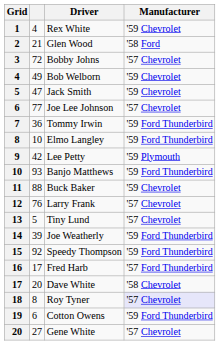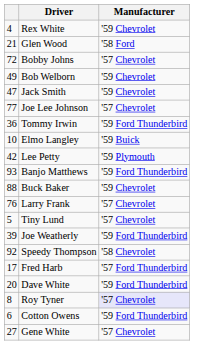- column: Grid | 1 | 2 | 3 | 4 | 5 | 6 | 7 | 8 | 9 | 10 | 11 | 12 | 13 | 14 | 15 | 16 | 17 | 18 | 19 | 20
Elmo Langley | Manufacturer: '59 Ford Thunderbird -> '59 Buick
Speedy Thompson | Manufacturer: '59 Ford Thunderbird -> '58 Chevrolet
Dave White | Manufacturer: '58 Chevrolet -> '59 Ford Thunderbird
